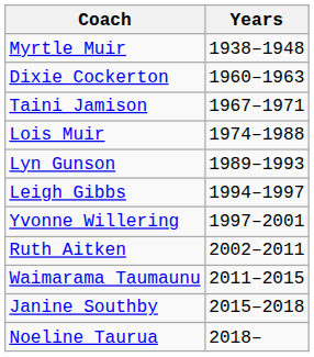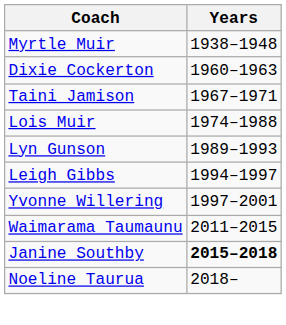- row: Ruth Aitken | 2002–2011
Janine Southby | Years: normal -> bold
